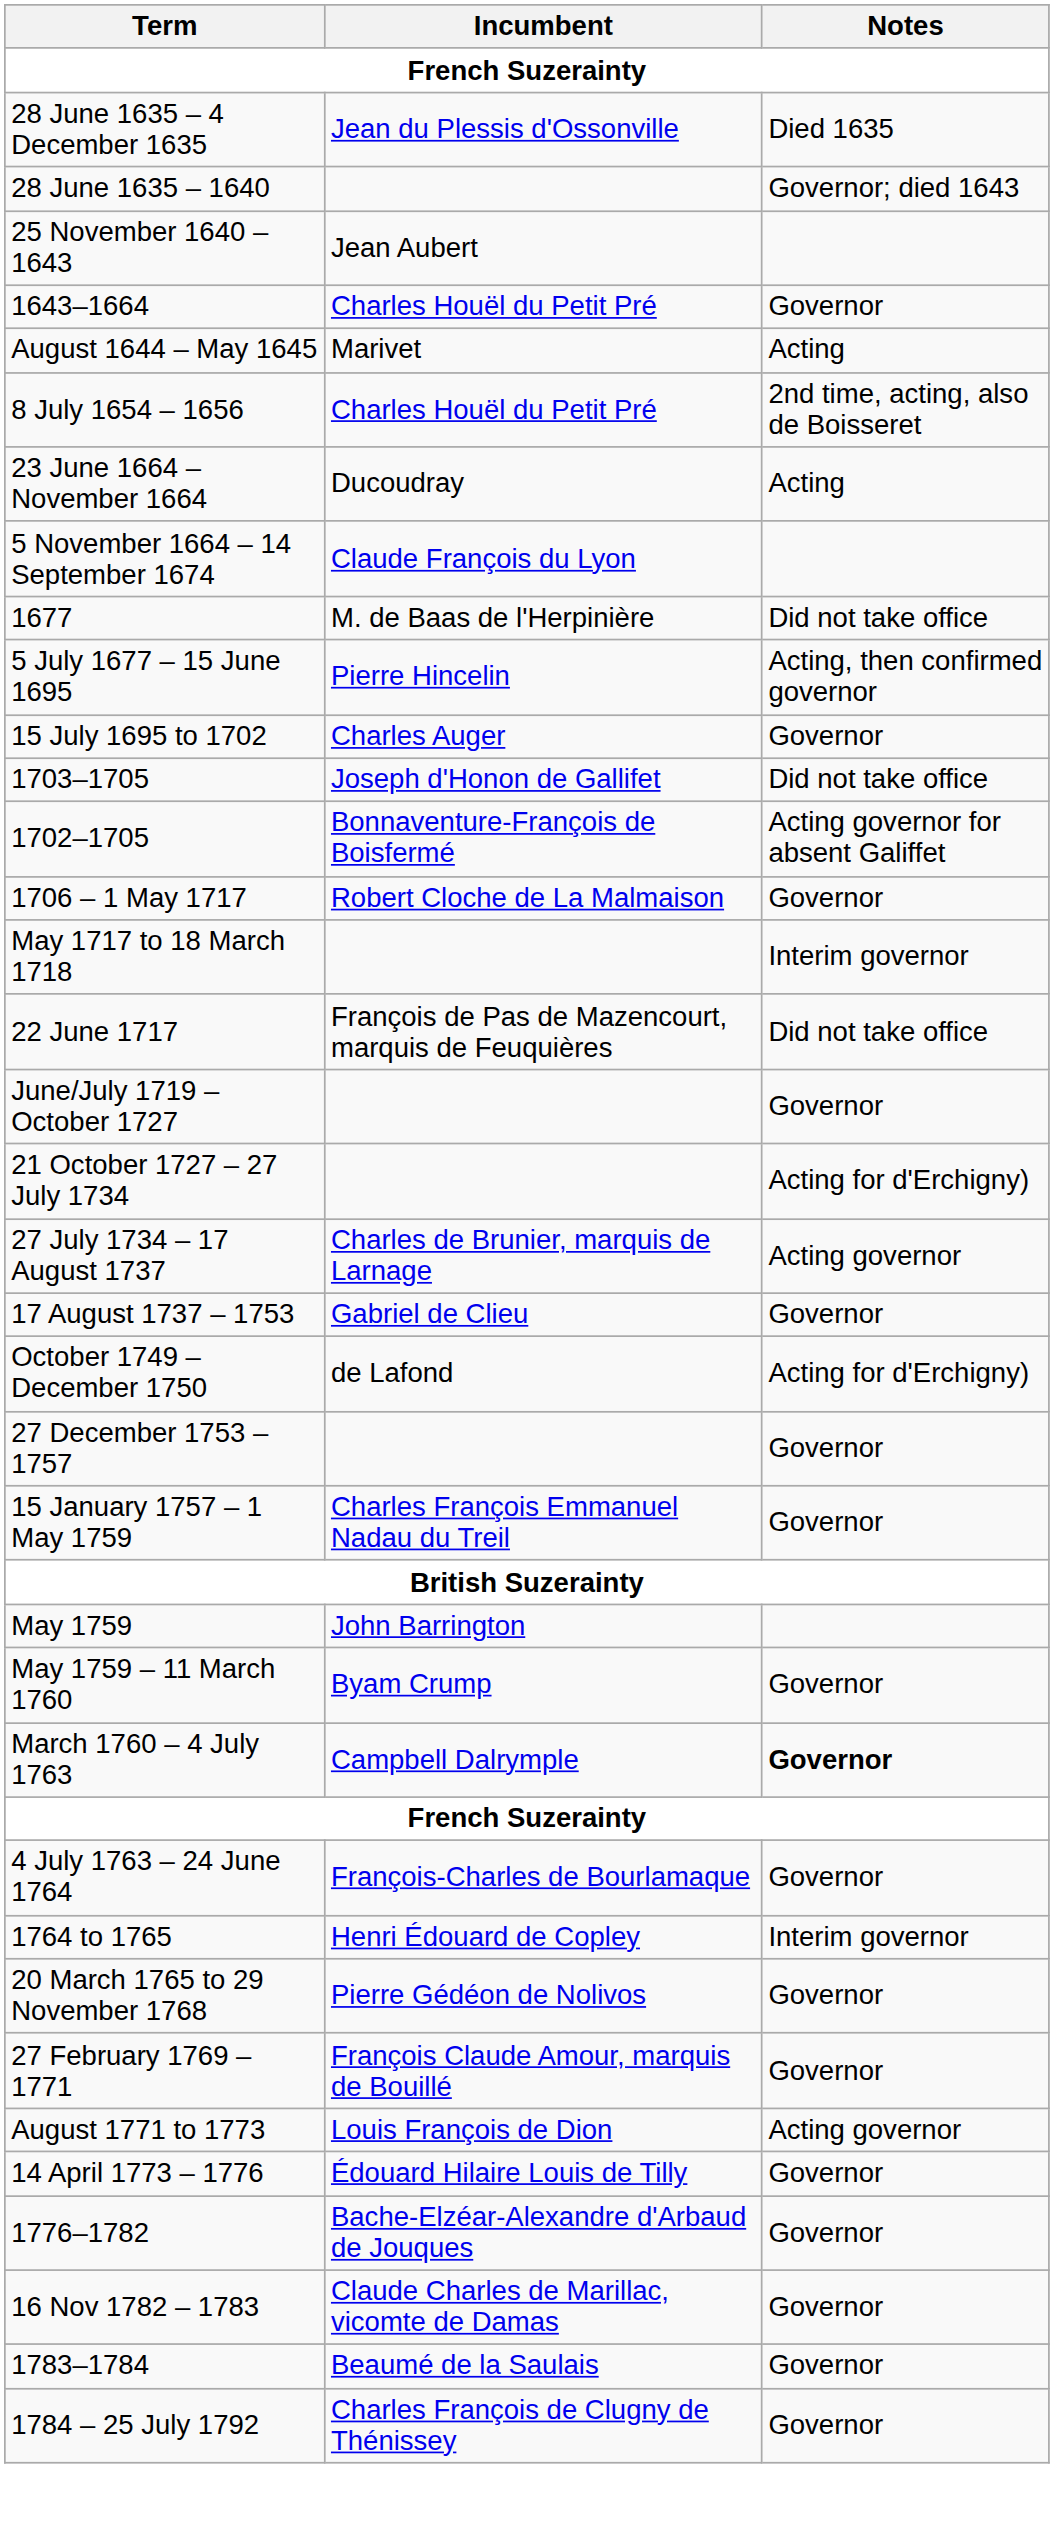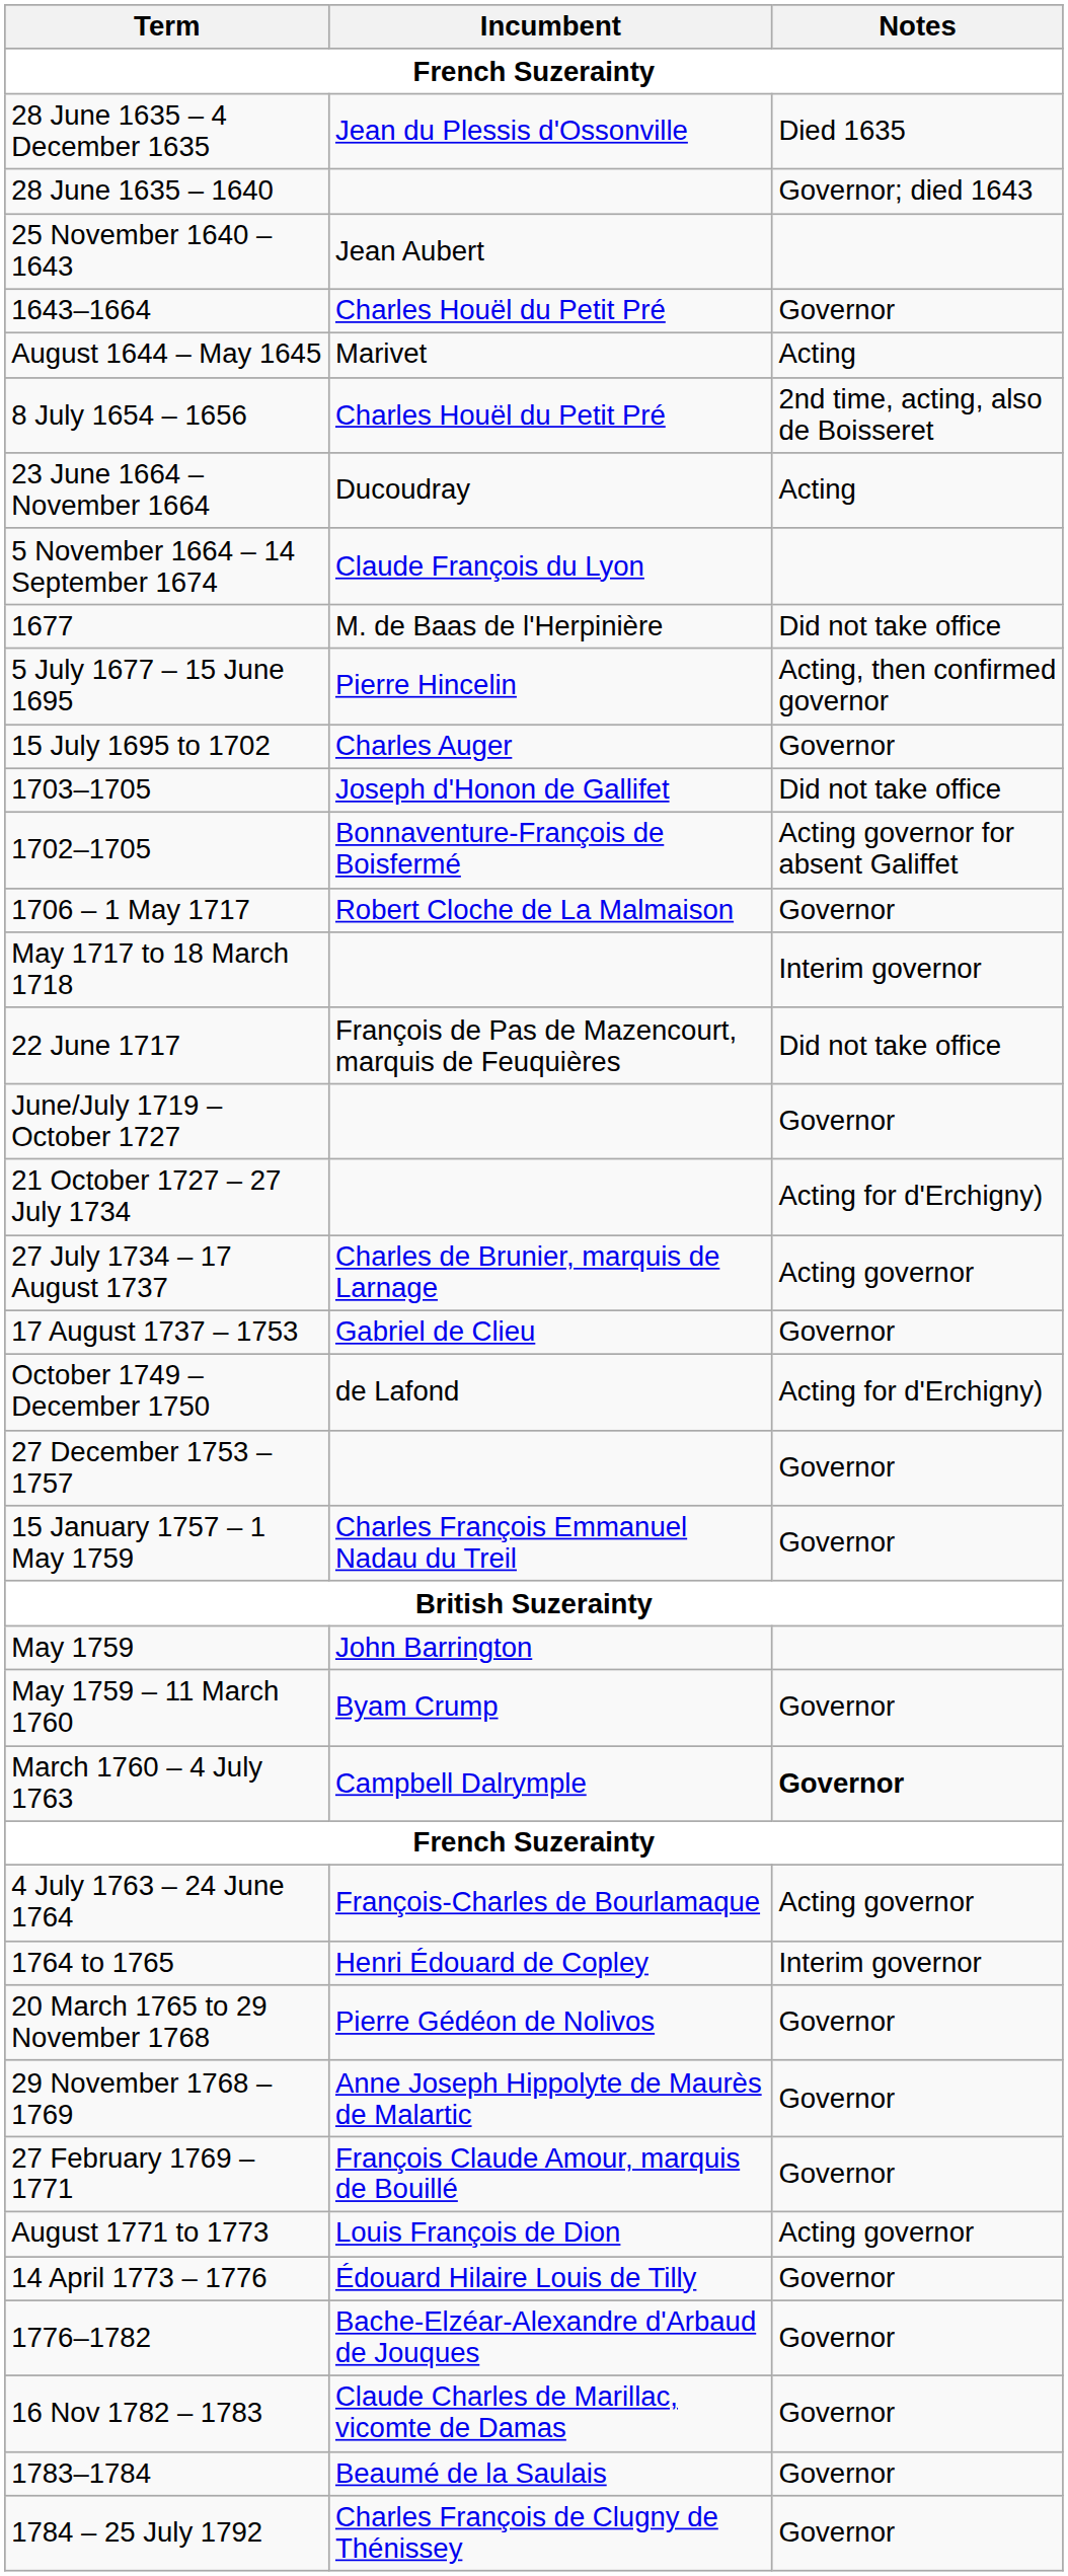4 July 1763 – 24 June 1764 | Notes: Governor -> Acting governor
+ row: 29 November 1768 – 1769 | Anne Joseph Hippolyte de Maurès de Malartic | Governor
